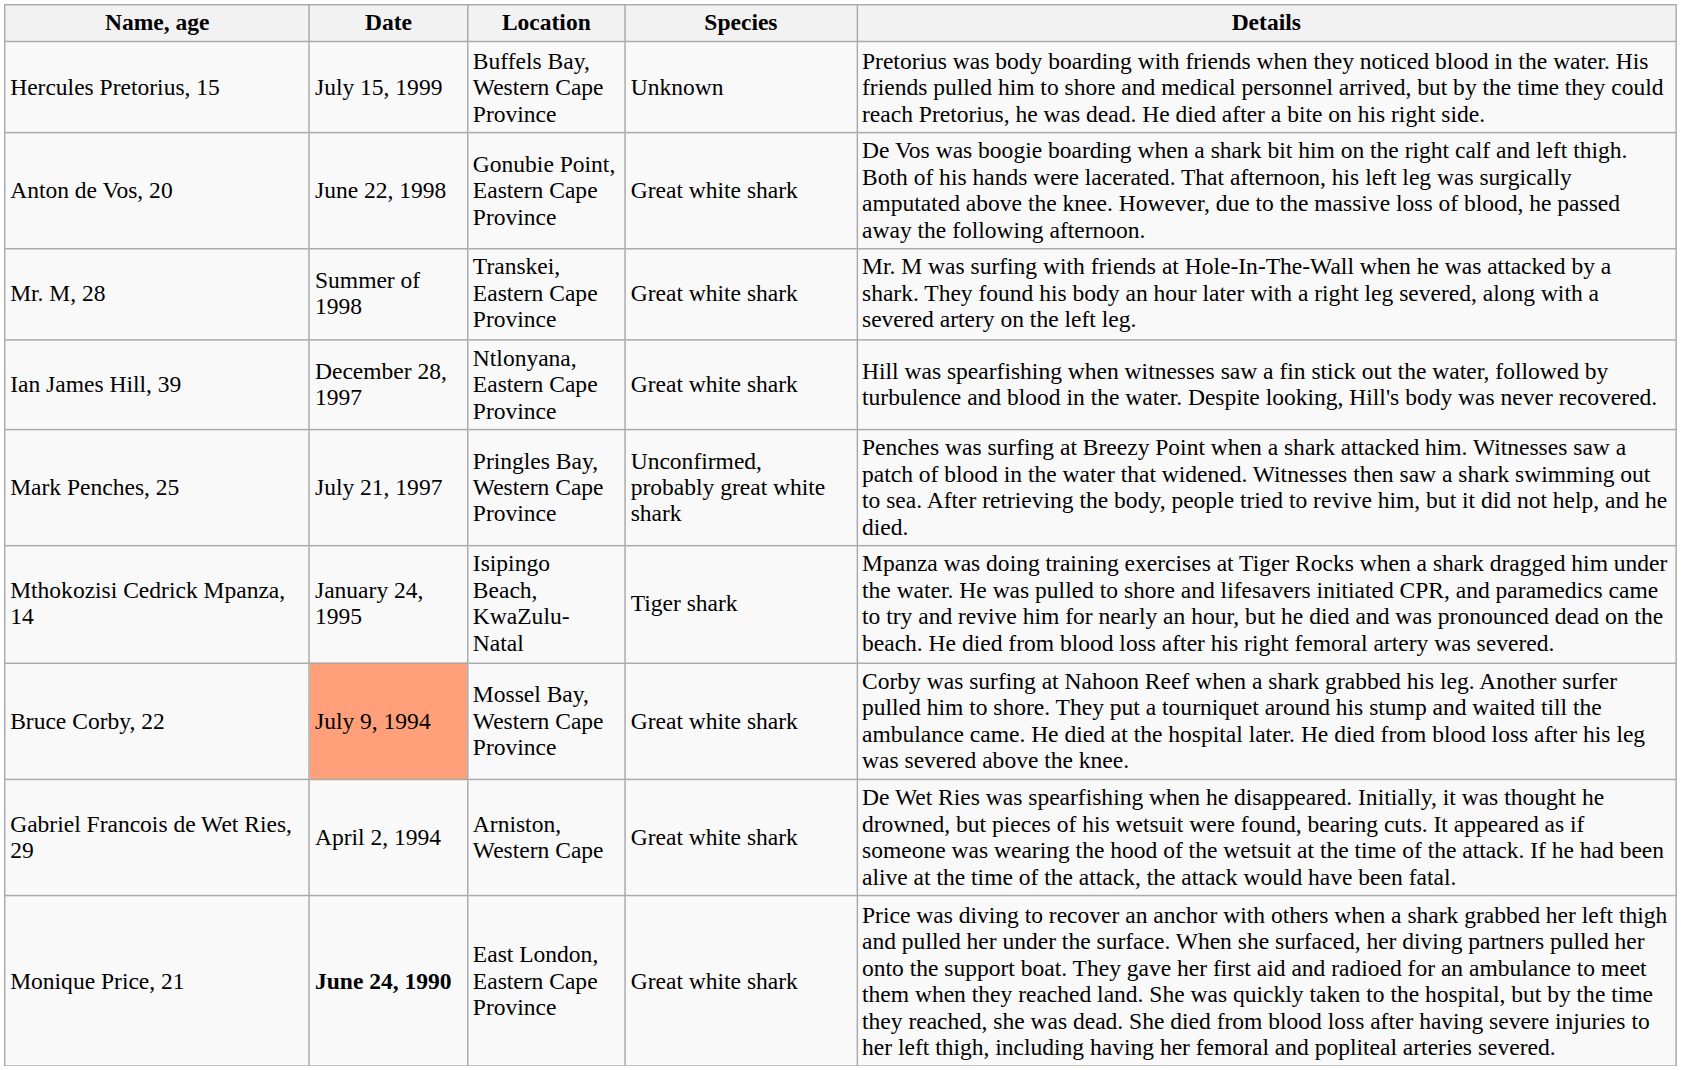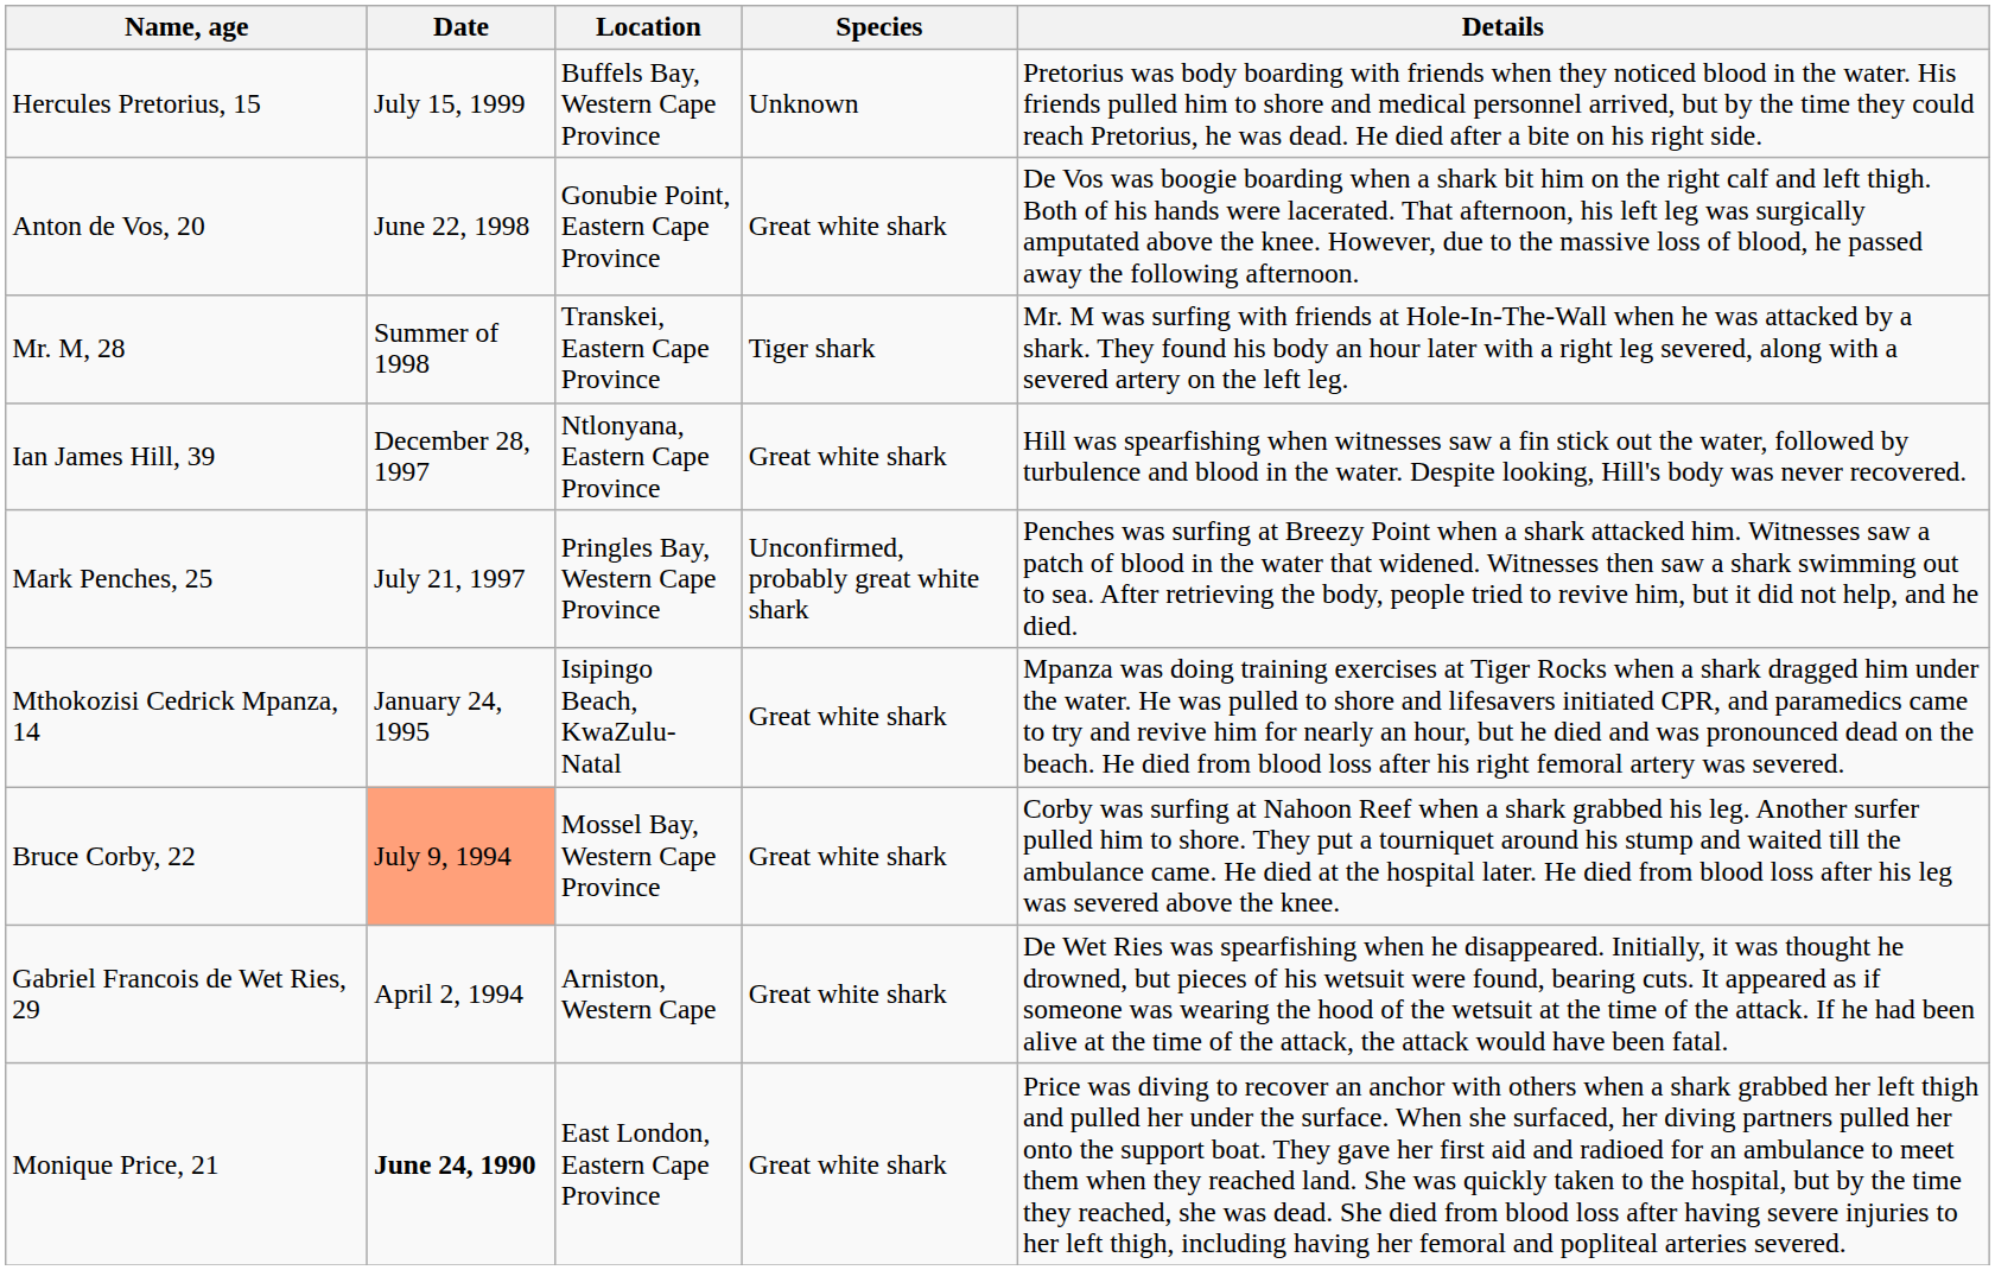Mr. M, 28 | Species: Great white shark -> Tiger shark
Mthokozisi Cedrick Mpanza, 14 | Species: Tiger shark -> Great white shark
